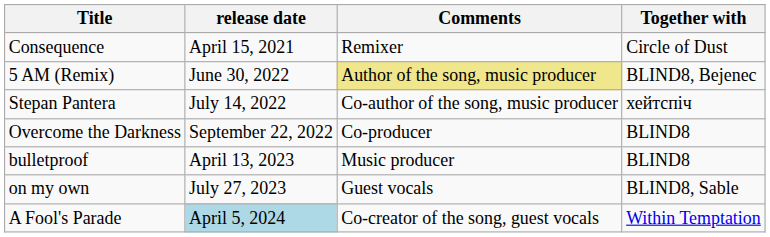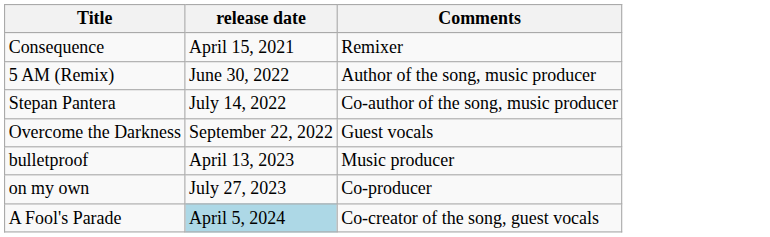- column: Together with | Circle of Dust | BLIND8, Bejenec | хейтспіч | BLIND8 | BLIND8 | BLIND8, Sable | Within Temptation
5 AM (Remix) | Comments: khaki background -> no background
Overcome the Darkness | Comments: Co-producer -> Guest vocals
on my own | Comments: Guest vocals -> Co-producer
